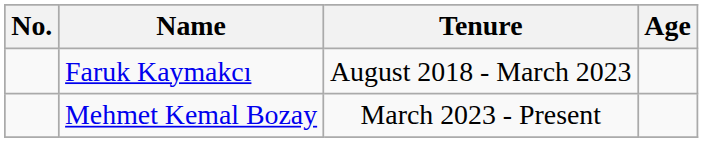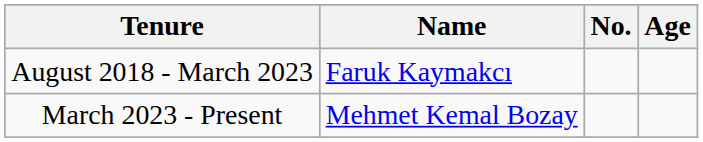columns swapped: No. <-> Tenure
